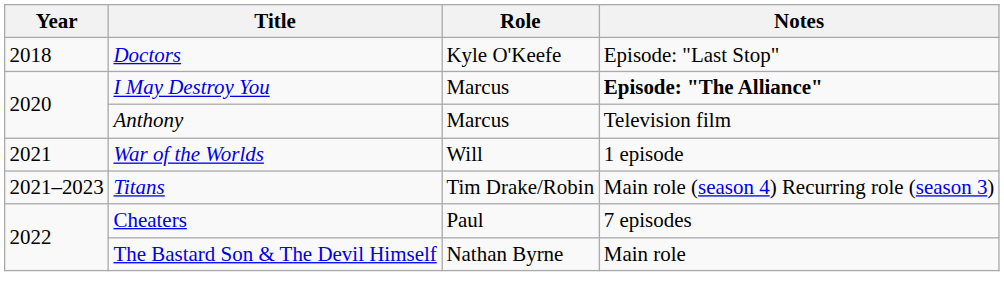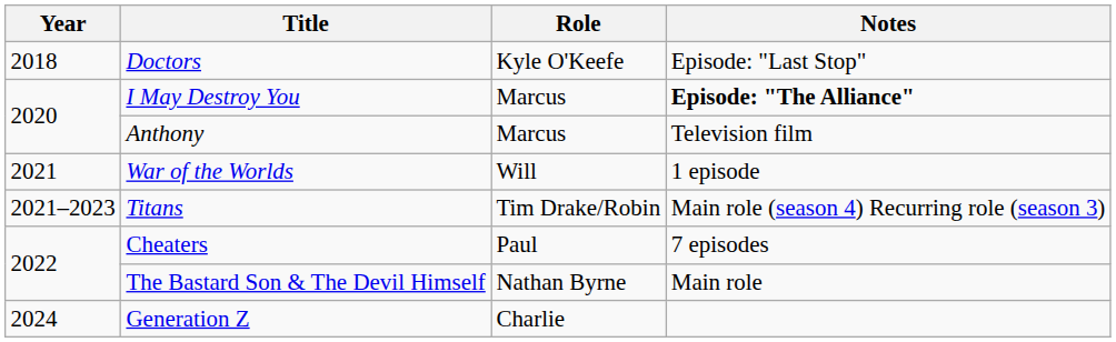+ row: 2024 | Generation Z | Charlie
